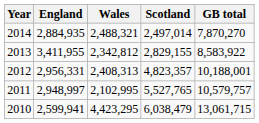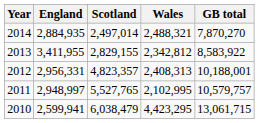columns swapped: Wales <-> Scotland
